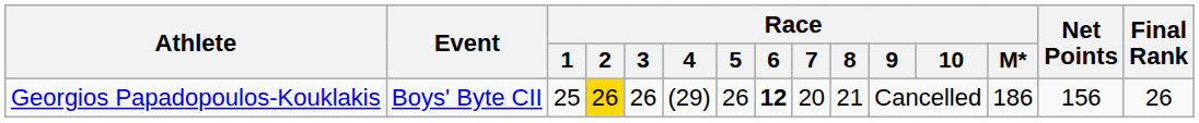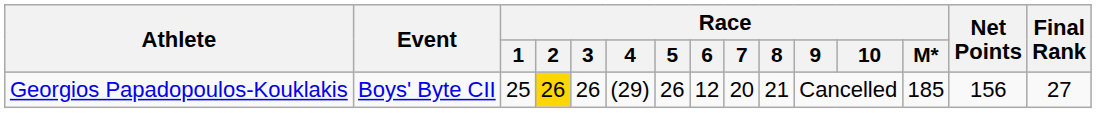Georgios Papadopoulos-Kouklakis | Race / 6: bold -> normal
Georgios Papadopoulos-Kouklakis | Race / M*: 186 -> 185
Georgios Papadopoulos-Kouklakis | Final Rank: 26 -> 27
